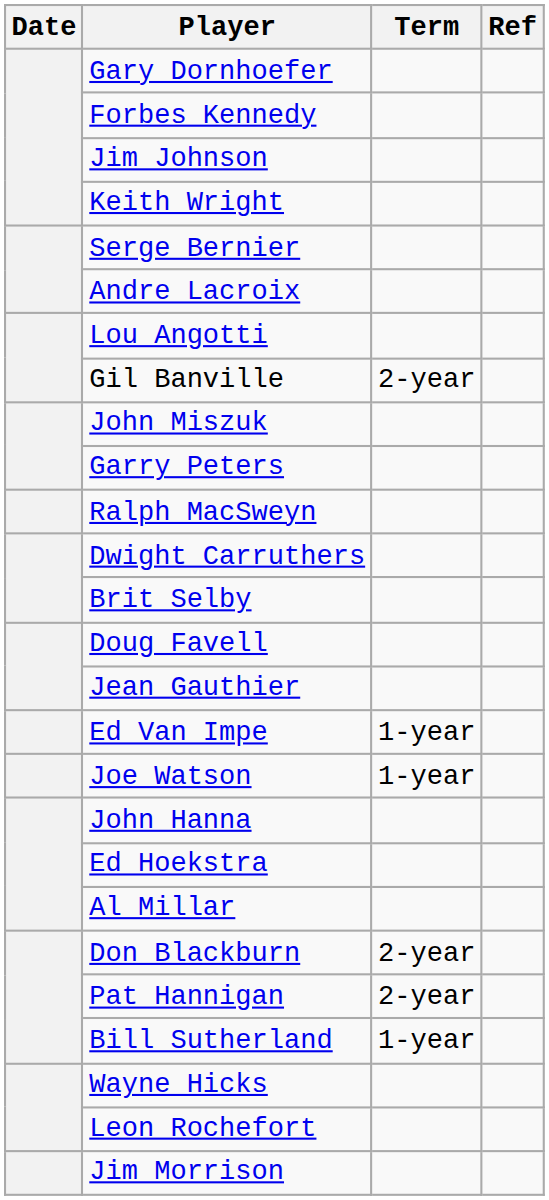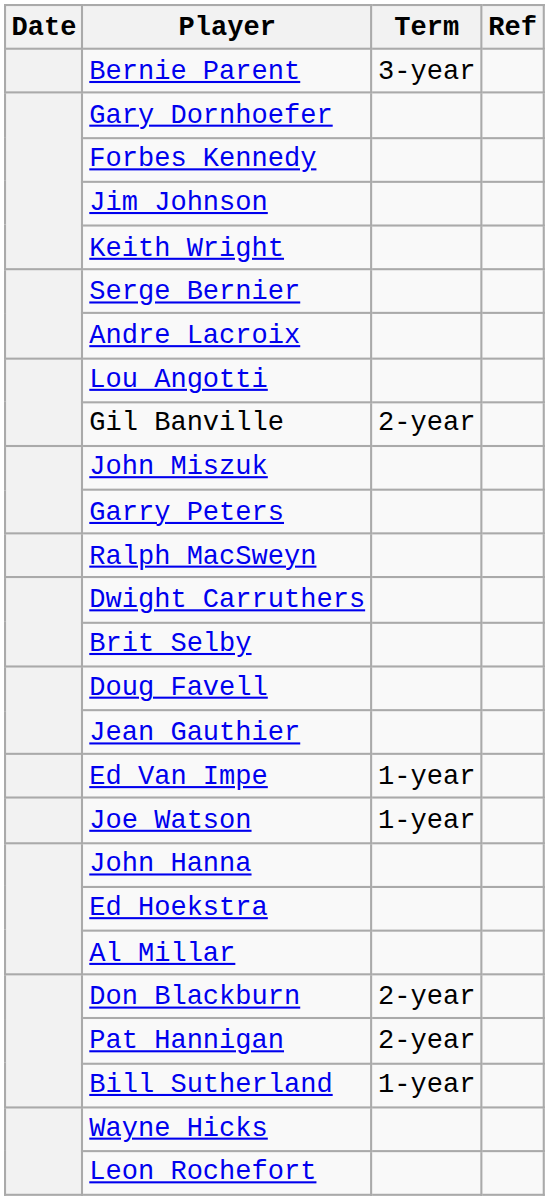+ row: Bernie Parent | 3-year
- row: Jim Morrison
